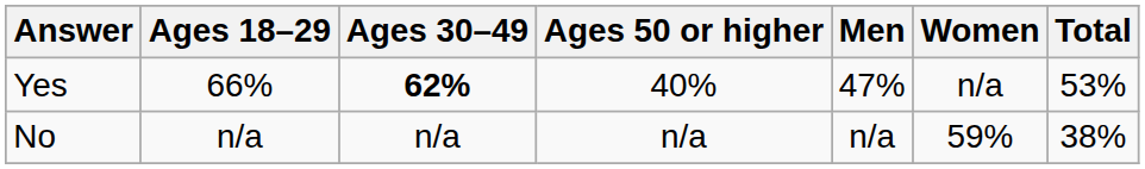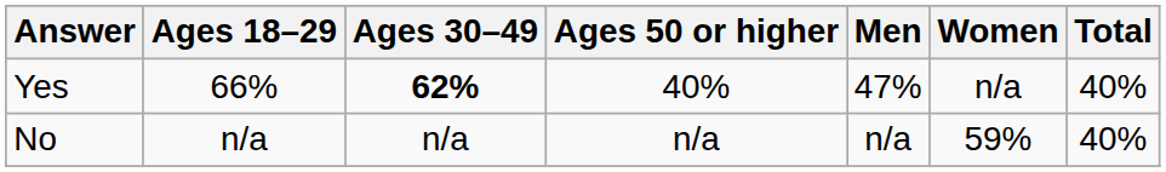Yes | Total: 53% -> 40%
No | Total: 38% -> 40%
